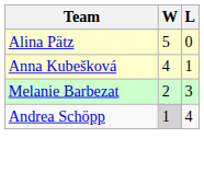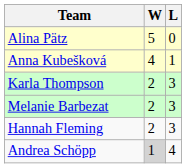+ row: Karla Thompson | 2 | 3
+ row: Hannah Fleming | 2 | 3
